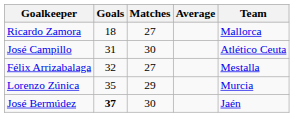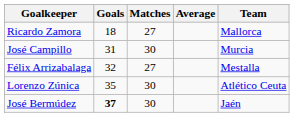José Campillo | Team: Atlético Ceuta -> Murcia
Lorenzo Zúnica | Matches: 29 -> 30
Lorenzo Zúnica | Team: Murcia -> Atlético Ceuta
